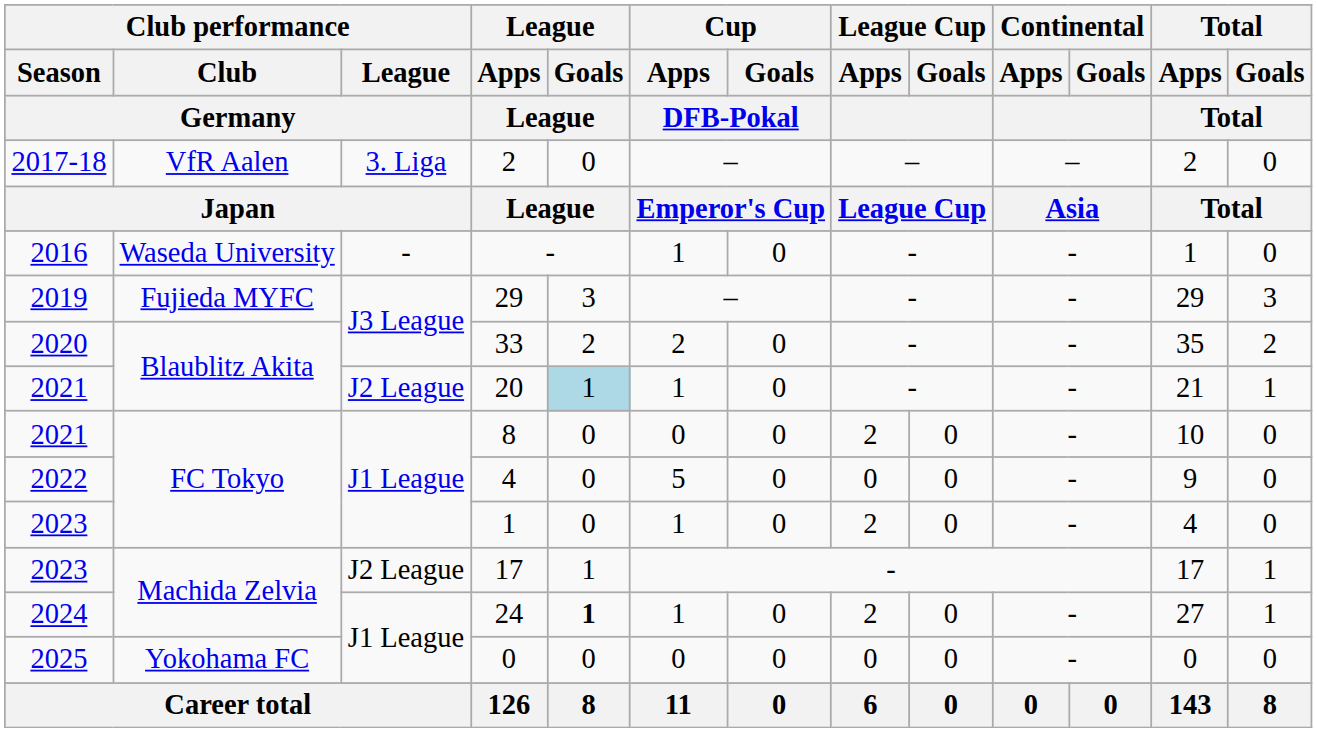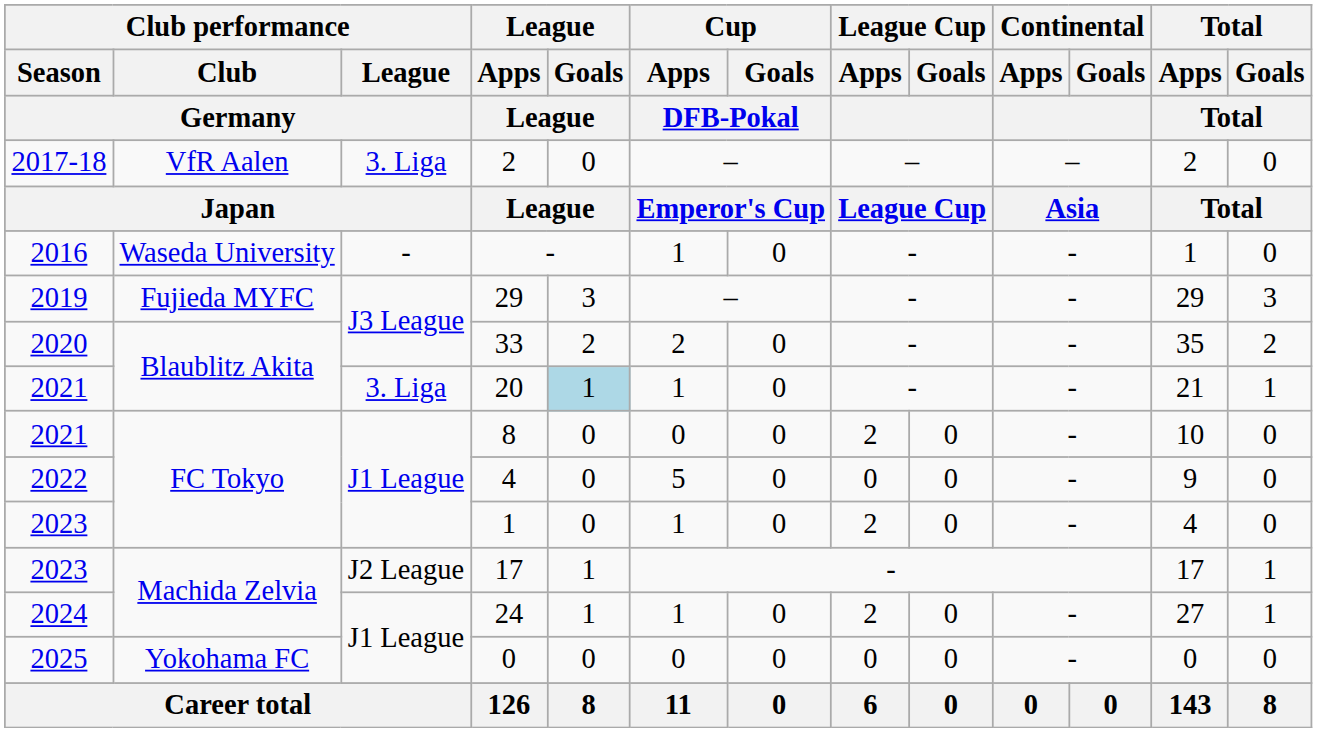20 | Club performance / League / Germany: J2 League -> 3. Liga
24 | League / Goals / League: bold -> normal
